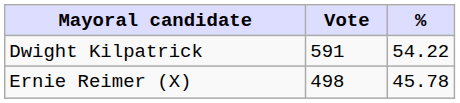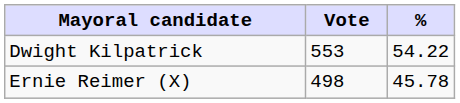Dwight Kilpatrick | Vote: 591 -> 553
